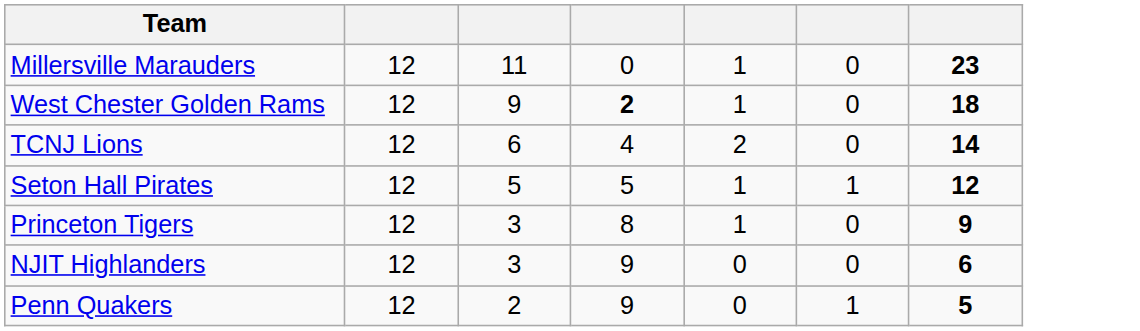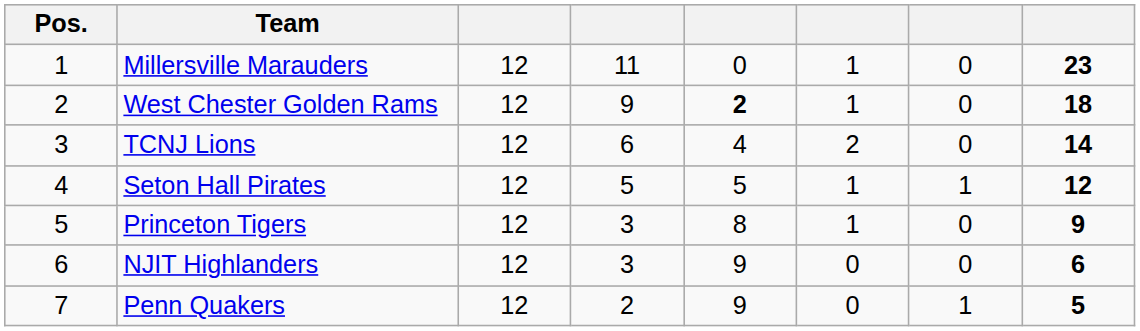+ column: Pos. | 1 | 2 | 3 | 4 | 5 | 6 | 7
